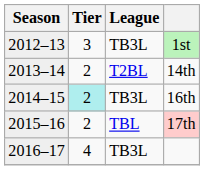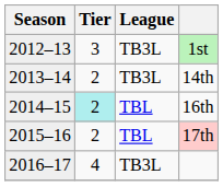14th | League: T2BL -> TB3L
16th | League: TB3L -> TBL
